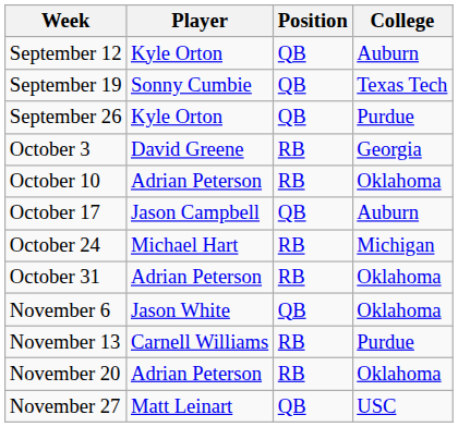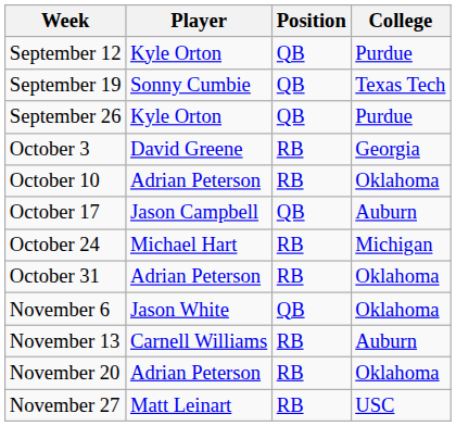September 12 | College: Auburn -> Purdue
November 13 | College: Purdue -> Auburn
November 27 | Position: QB -> RB
